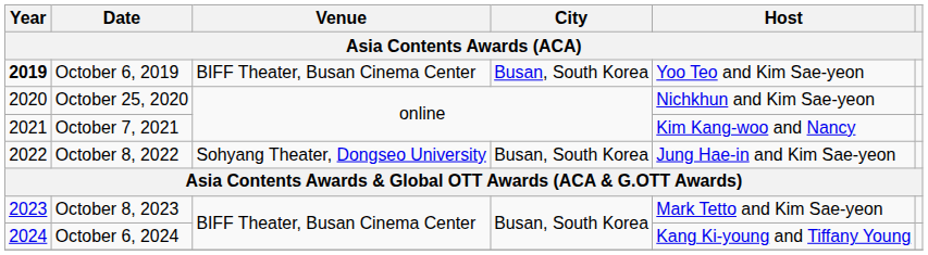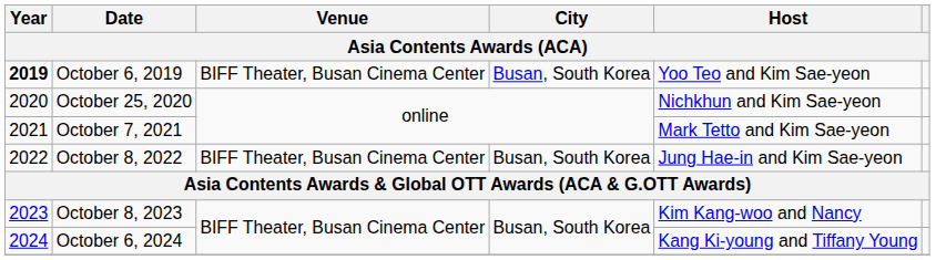October 7, 2021 | Host: Kim Kang-woo and Nancy -> Mark Tetto and Kim Sae-yeon
October 8, 2022 | Venue: Sohyang Theater, Dongseo University -> BIFF Theater, Busan Cinema Center
October 8, 2023 | Host: Mark Tetto and Kim Sae-yeon -> Kim Kang-woo and Nancy
